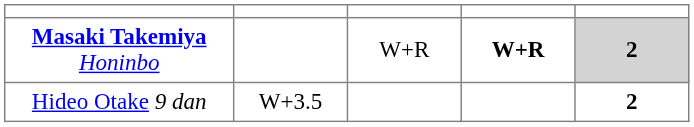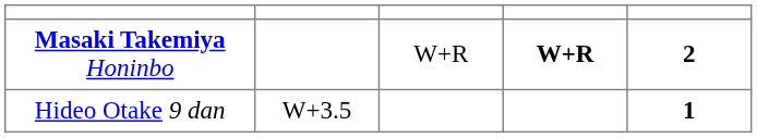Masaki Takemiya Honinbo | column 5: lightgrey background -> no background
Hideo Otake 9 dan | column 5: 2 -> 1
